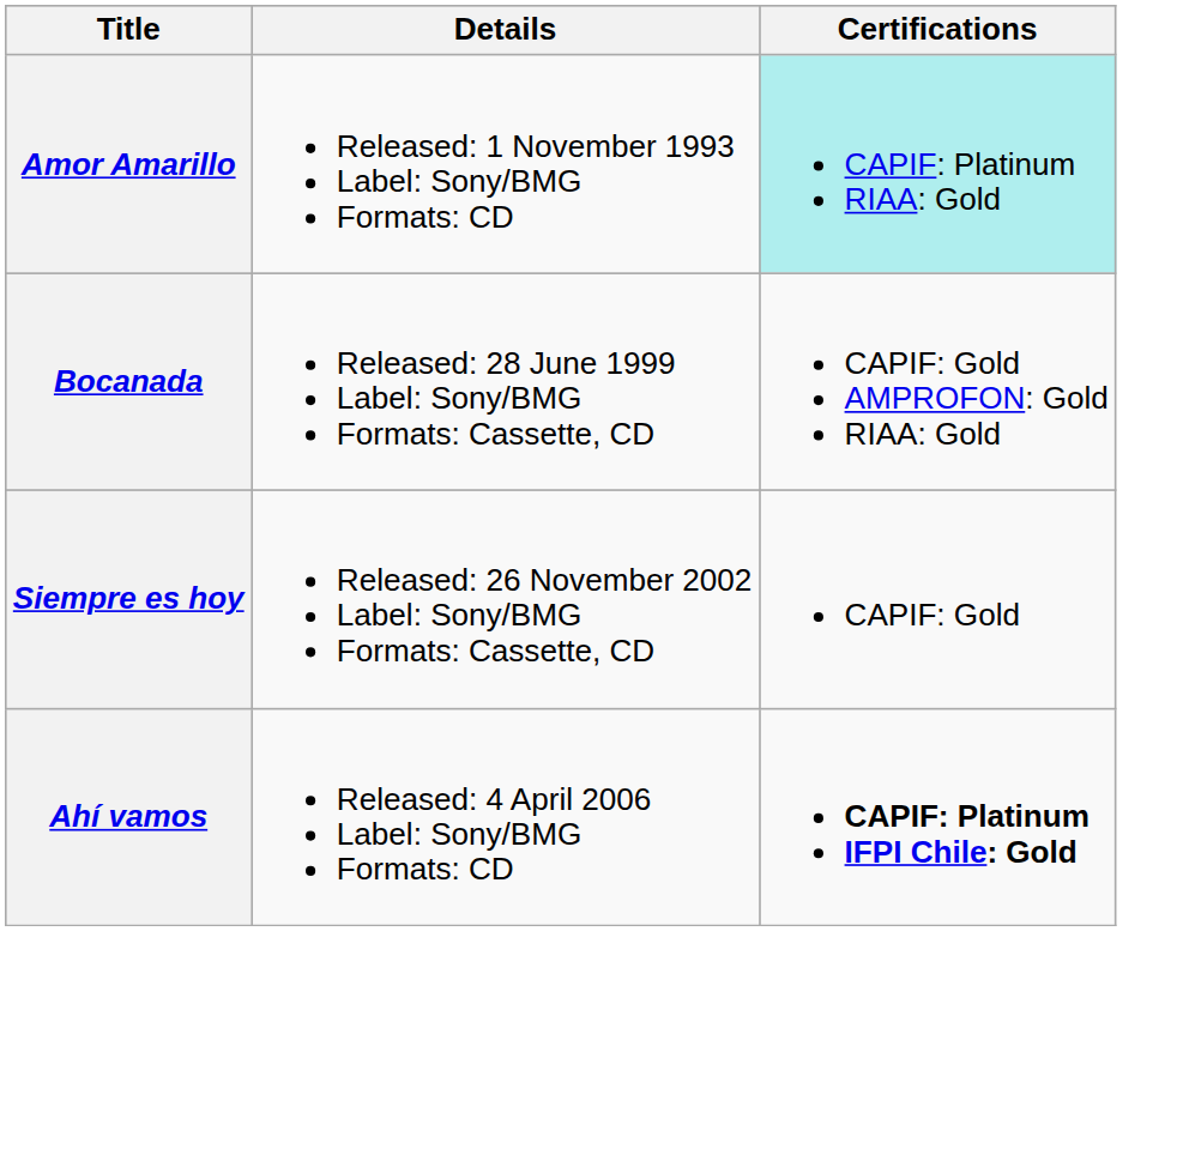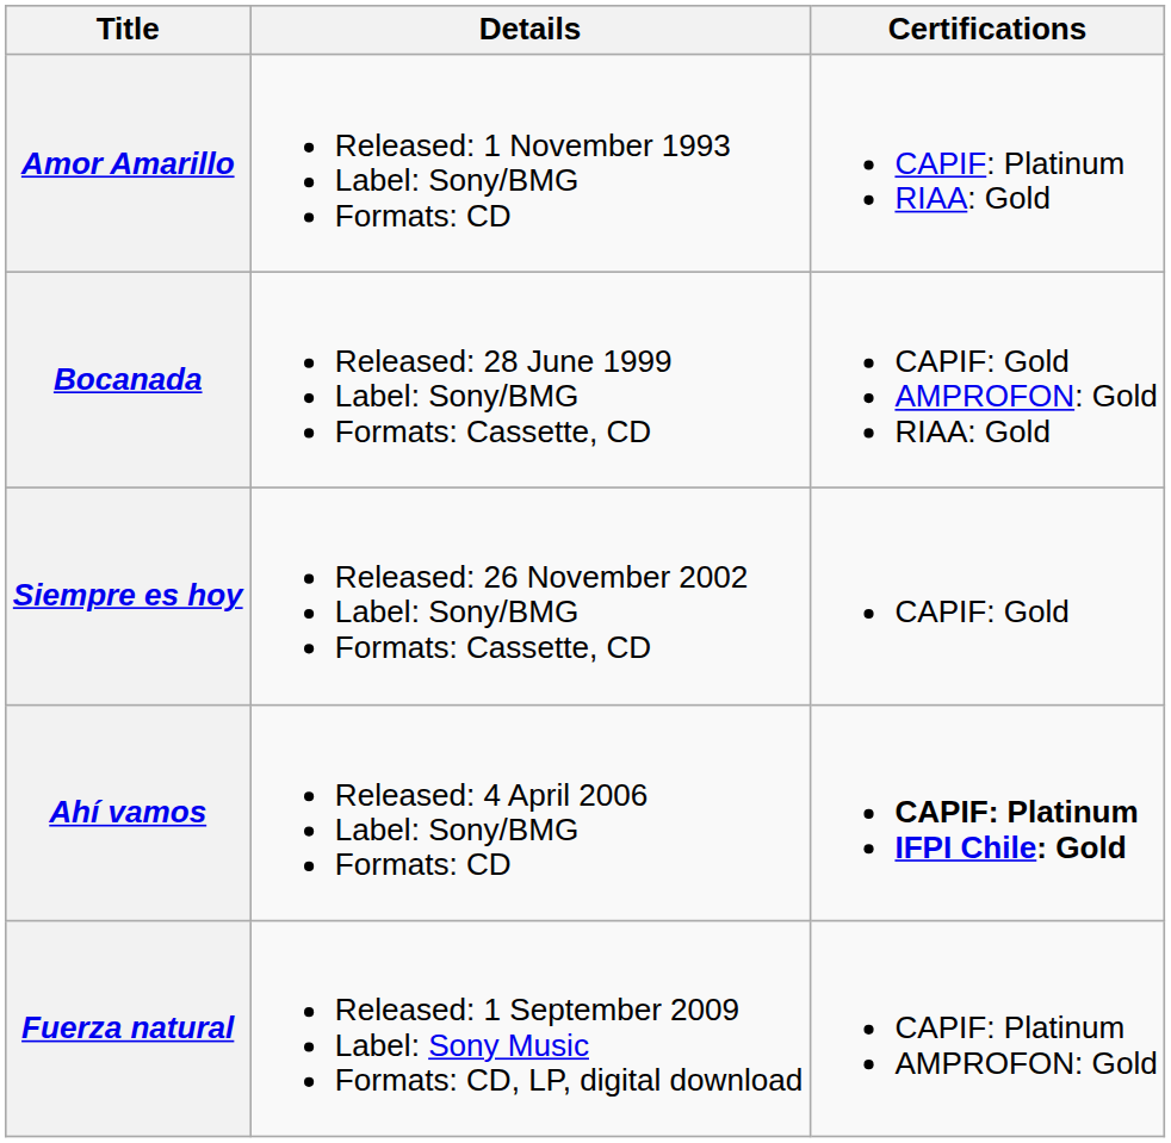Amor Amarillo | Certifications: paleturquoise background -> no background
+ row: Fuerza natural | Released: 1 September 2009 Label: Sony Music Formats: CD, LP, digital download | CAPIF: Platinum AMPROFON: Gold
